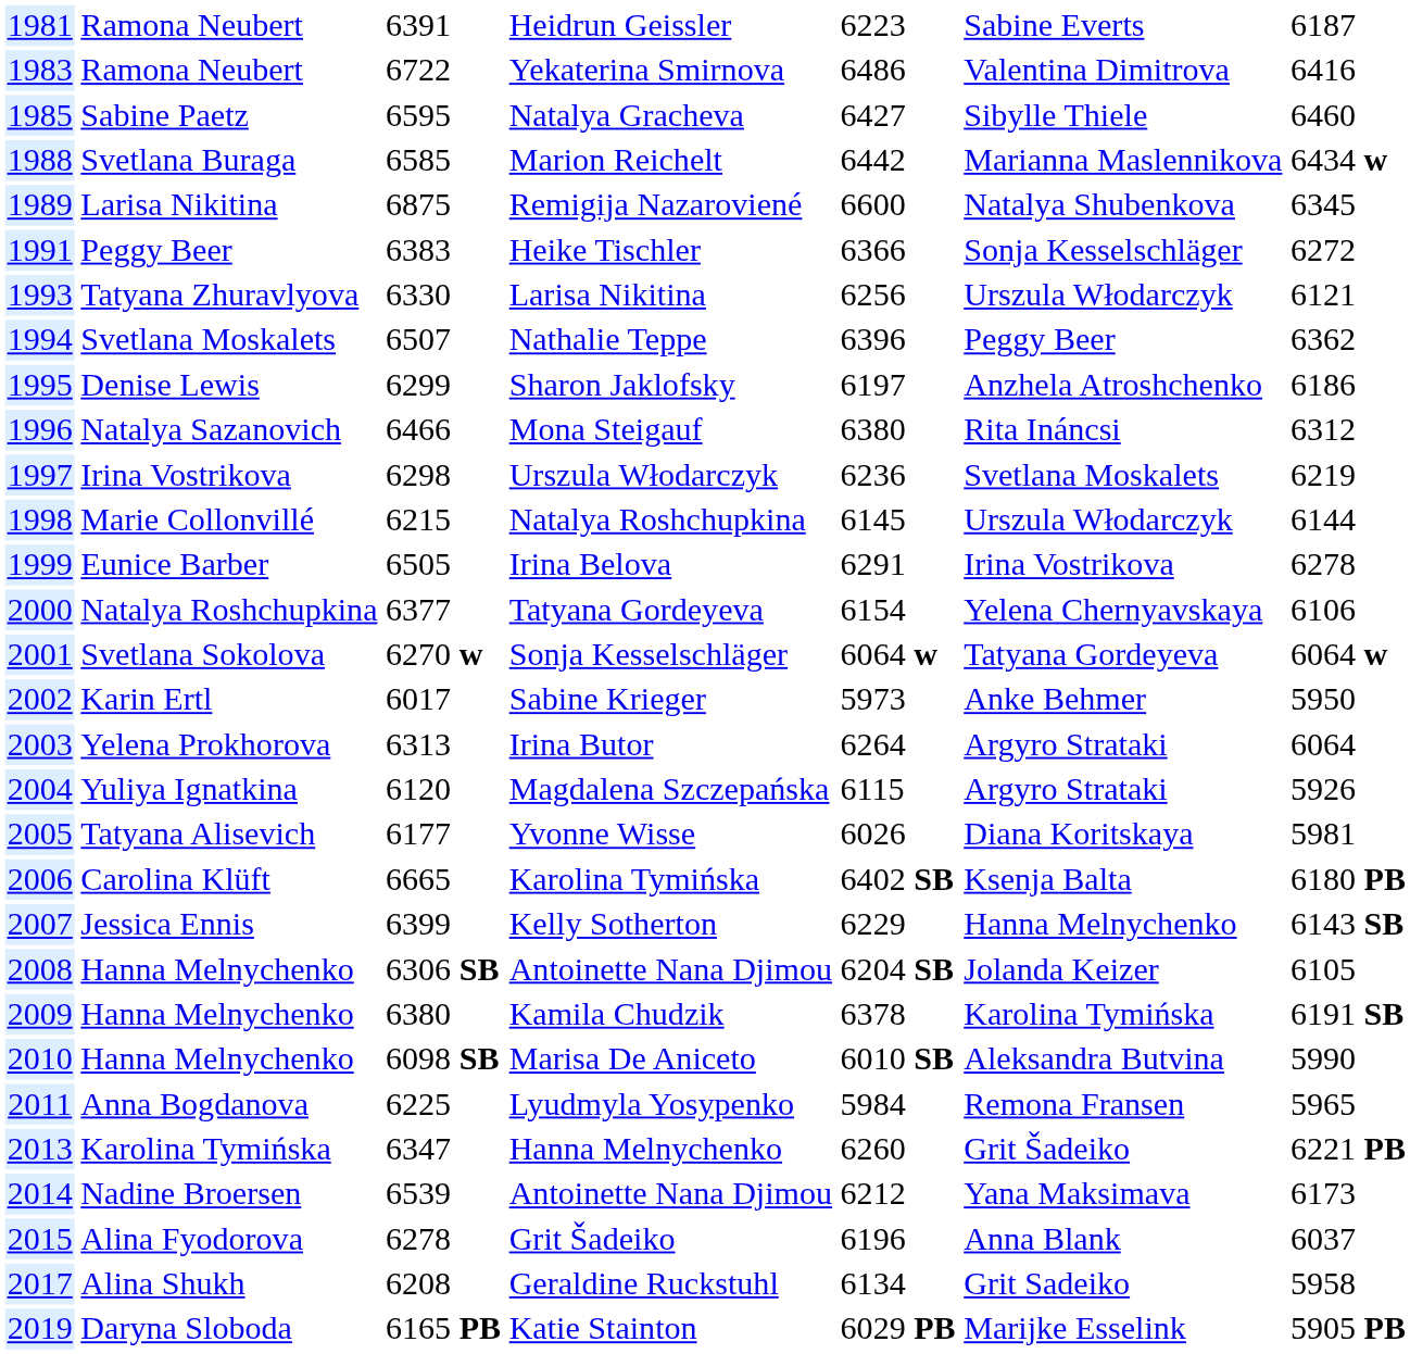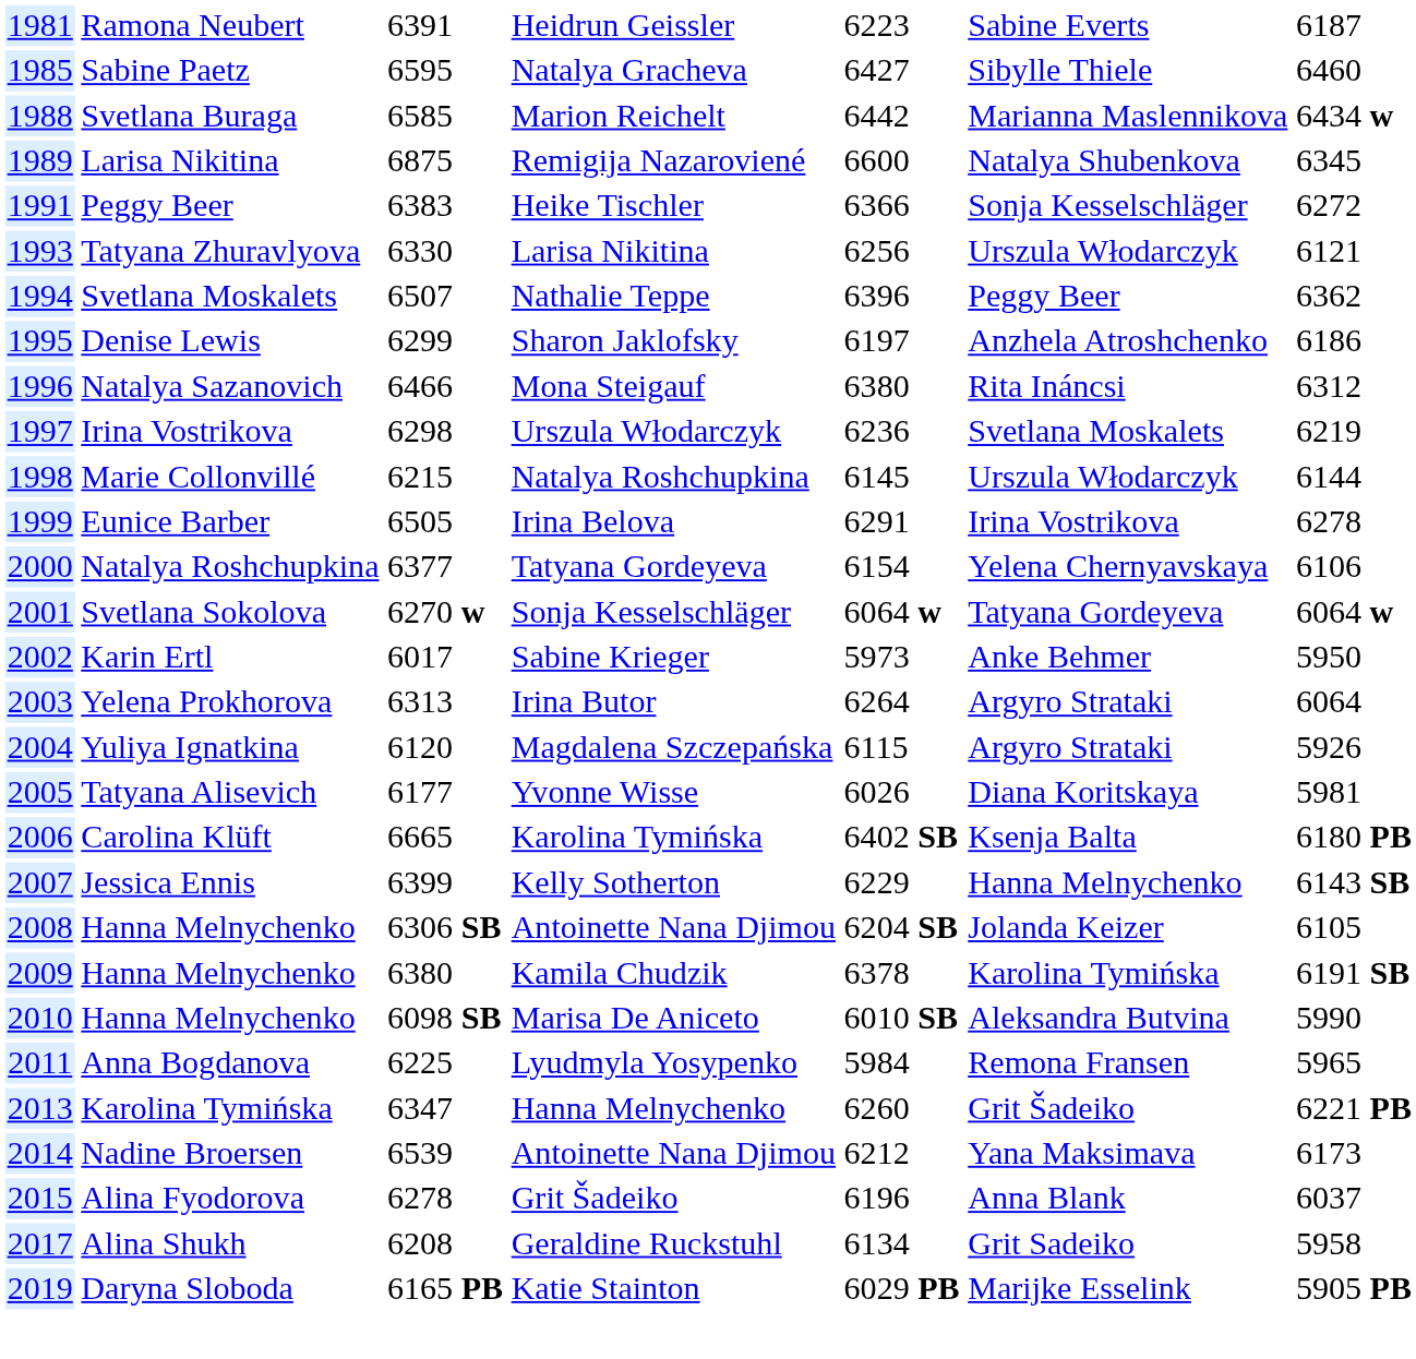- row: 1983 | Ramona Neubert | 6722 | Yekaterina Smirnova | 6486 | Valentina Dimitrova | 6416
